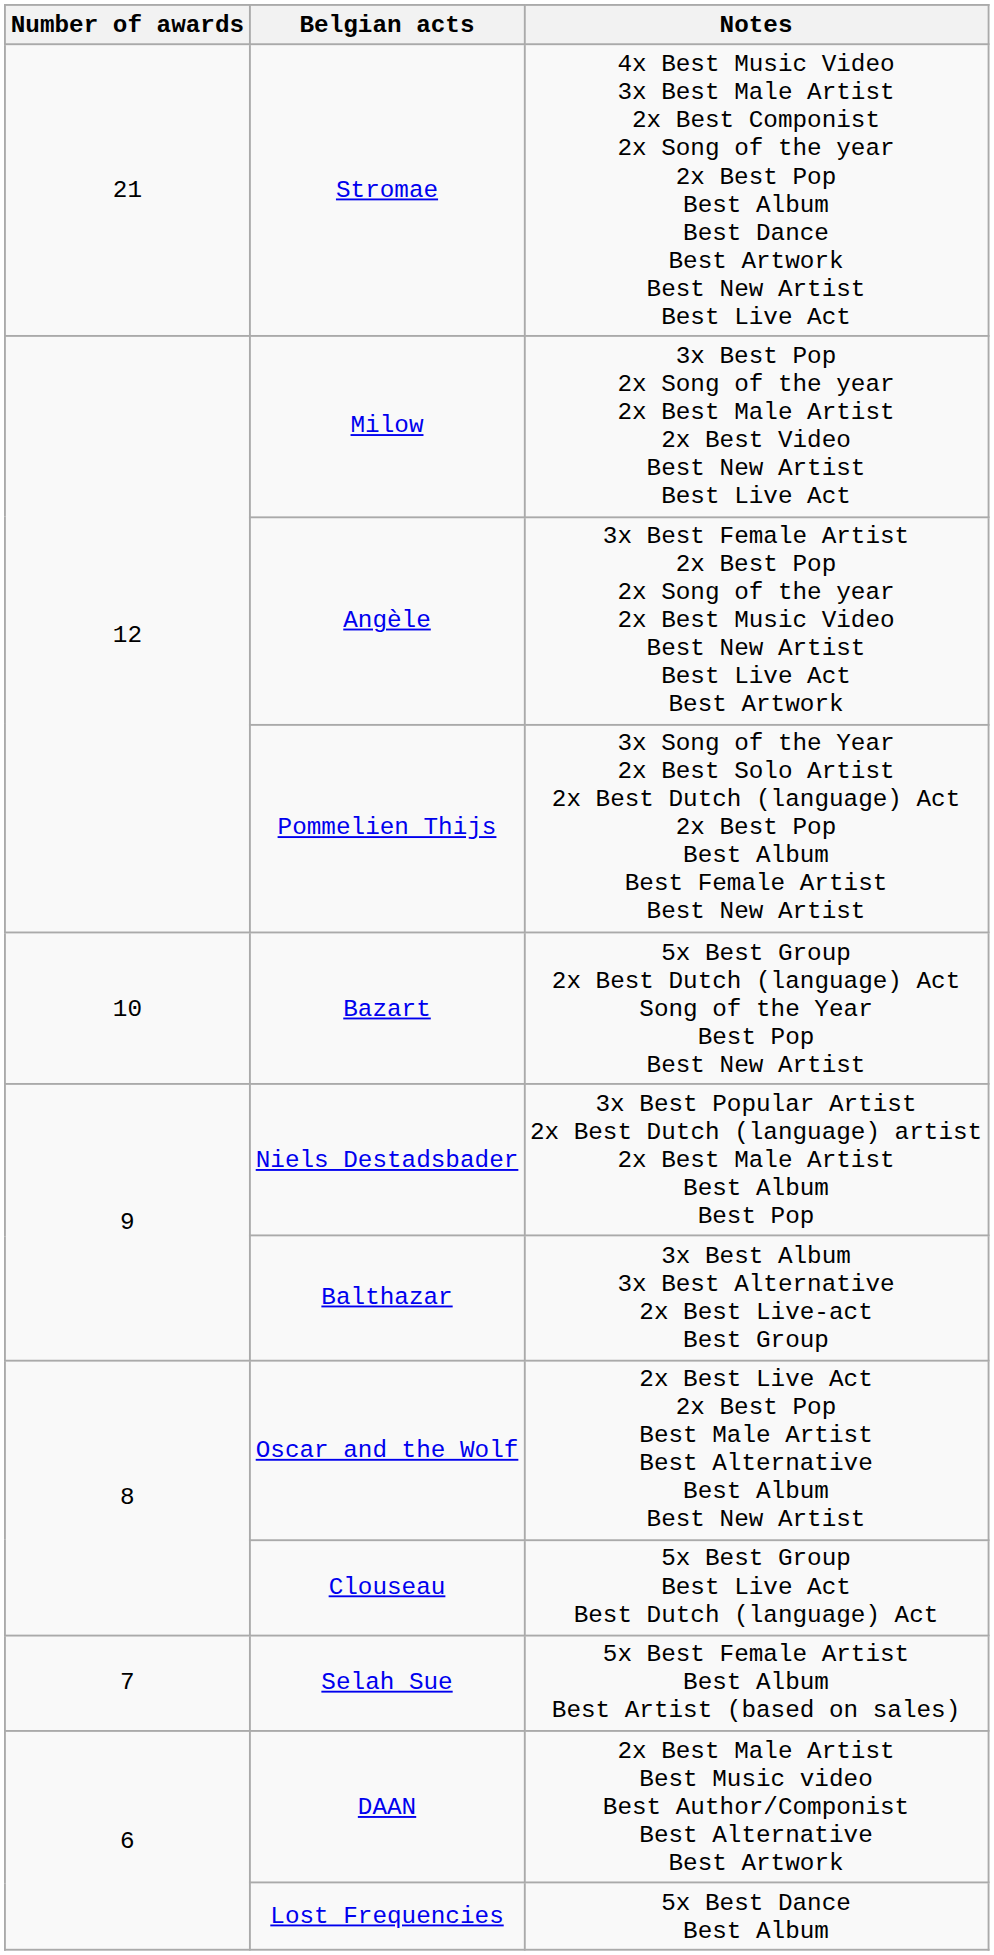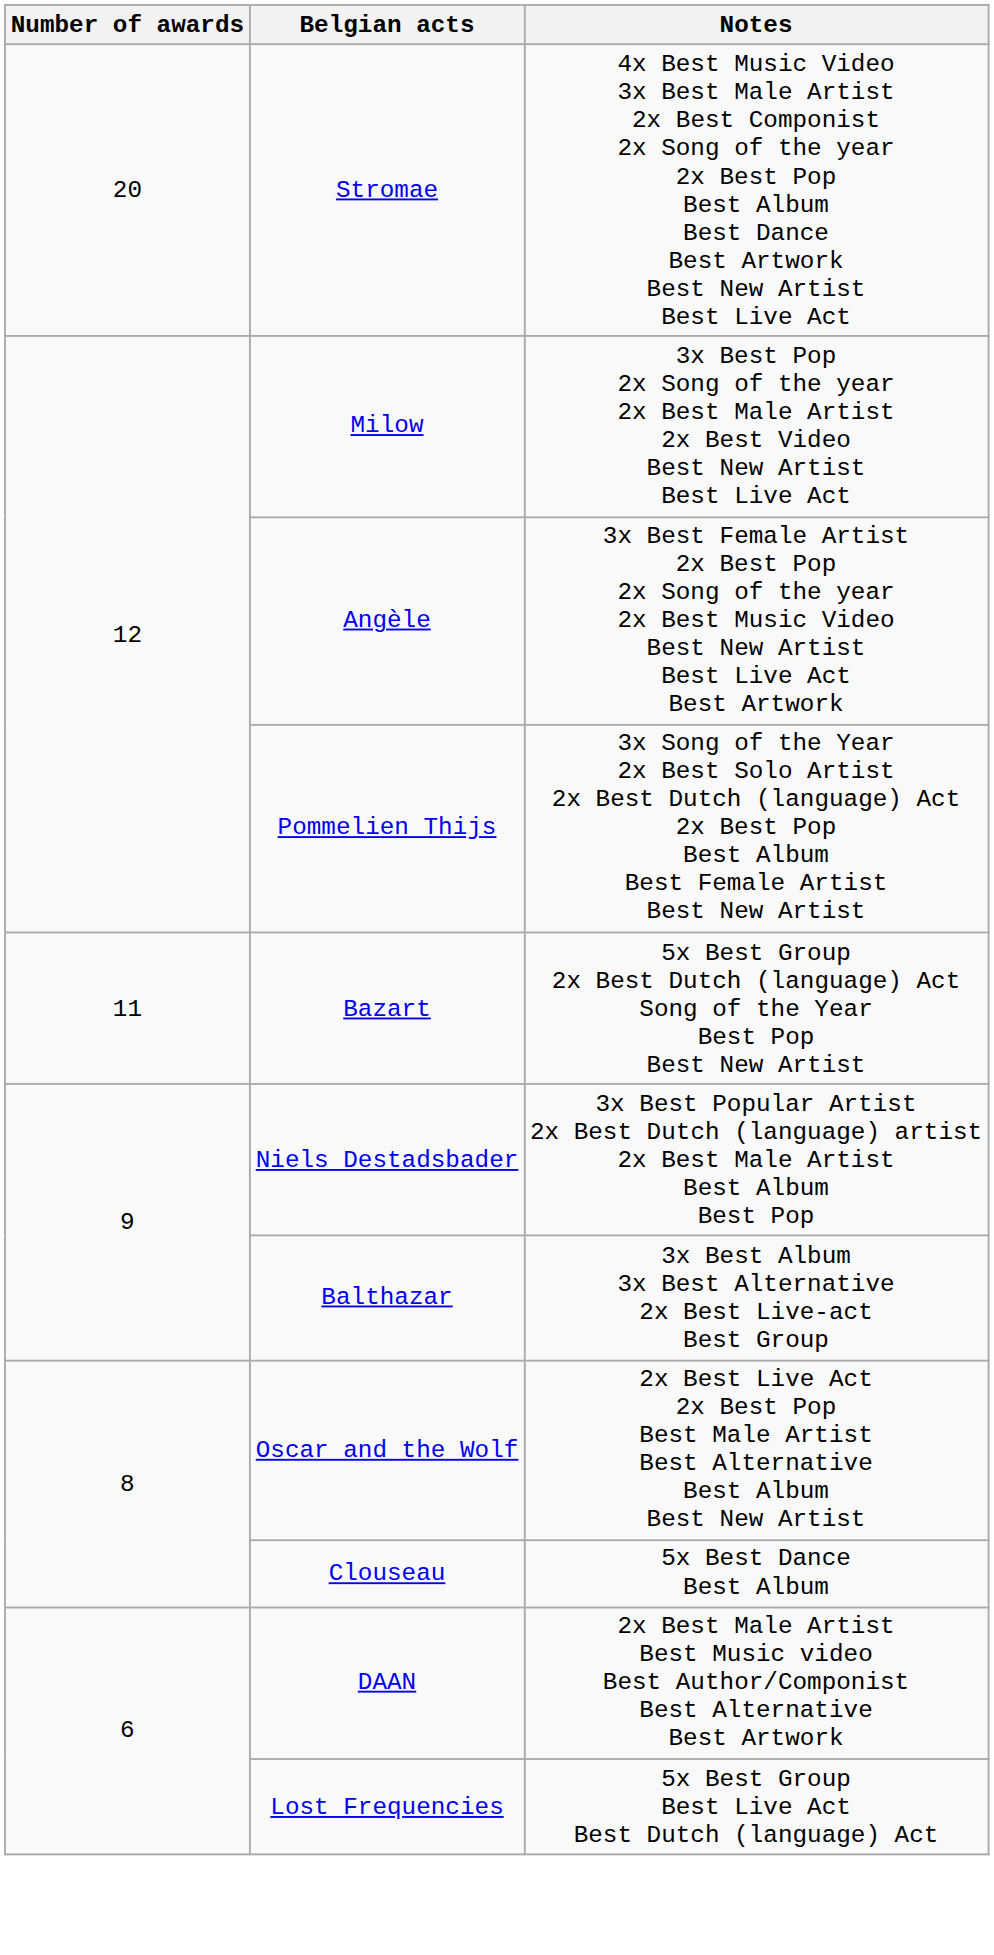Stromae | Number of awards: 21 -> 20
Bazart | Number of awards: 10 -> 11
Clouseau | Notes: 5x Best Group Best Live Act Best Dutch (language) Act -> 5x Best Dance Best Album
- row: 7 | Selah Sue | 5x Best Female Artist Best Album Best Artist (based on sales)
Lost Frequencies | Notes: 5x Best Dance Best Album -> 5x Best Group Best Live Act Best Dutch (language) Act
